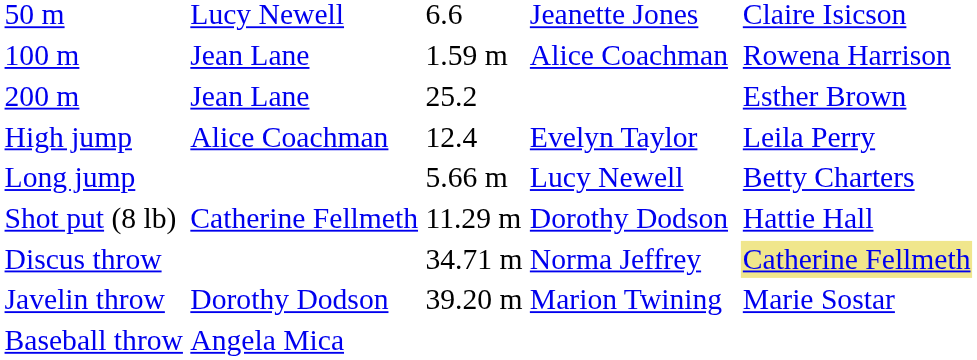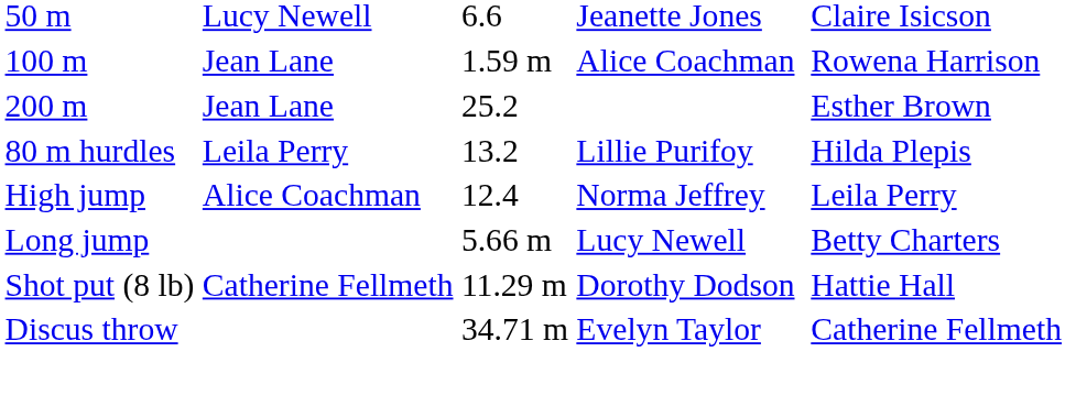+ row: 80 m hurdles | Leila Perry | 13.2 | Lillie Purifoy | Hilda Plepis
High jump | column 4: Evelyn Taylor -> Norma Jeffrey
Discus throw | column 4: Norma Jeffrey -> Evelyn Taylor
Discus throw | column 6: khaki background -> no background
- row: Javelin throw | Dorothy Dodson | 39.20 m | Marion Twining | Marie Sostar
- row: Baseball throw | Angela Mica
